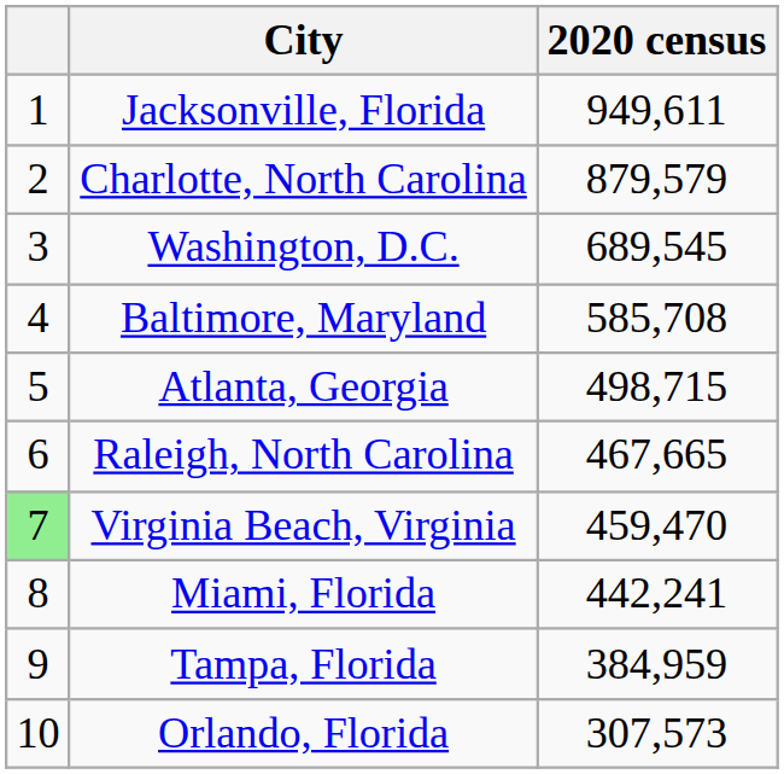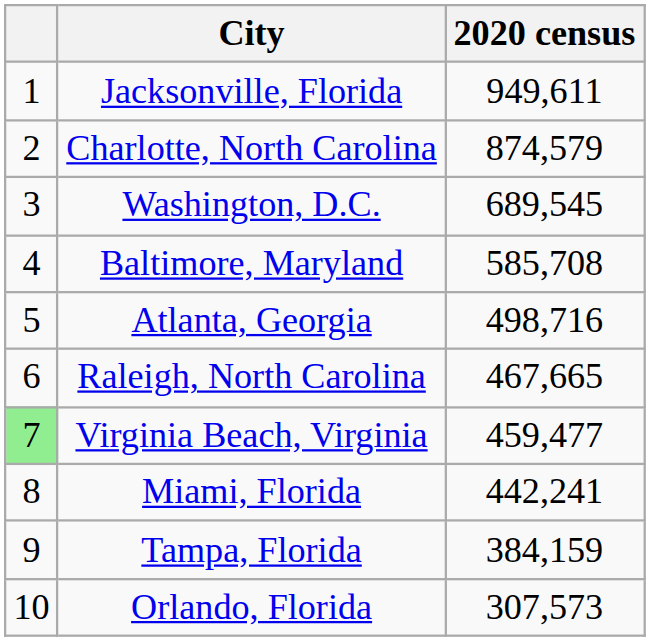Charlotte, North Carolina | 2020 census: 879,579 -> 874,579
Atlanta, Georgia | 2020 census: 498,715 -> 498,716
Virginia Beach, Virginia | 2020 census: 459,470 -> 459,477
Tampa, Florida | 2020 census: 384,959 -> 384,159
